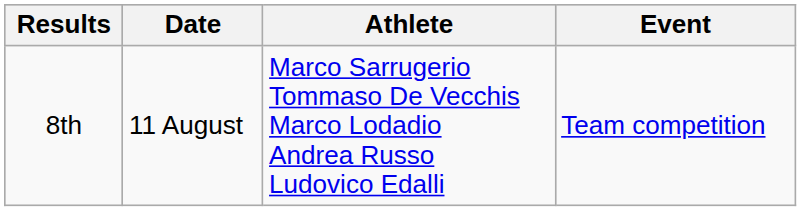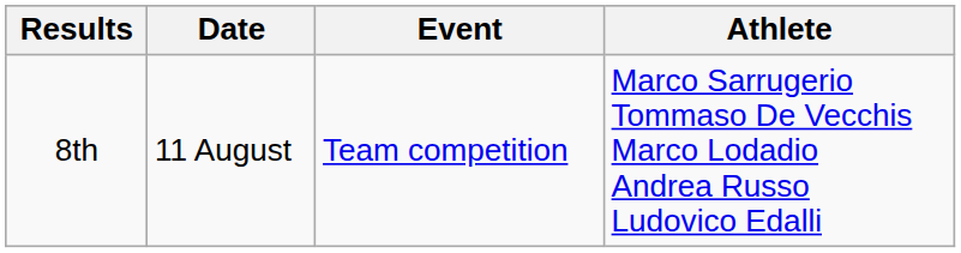columns swapped: Event <-> Athlete
